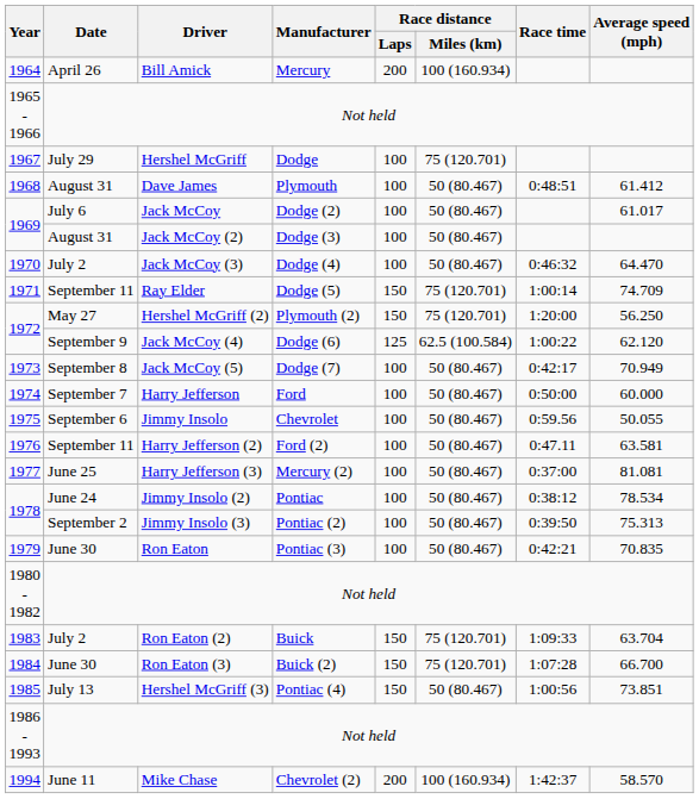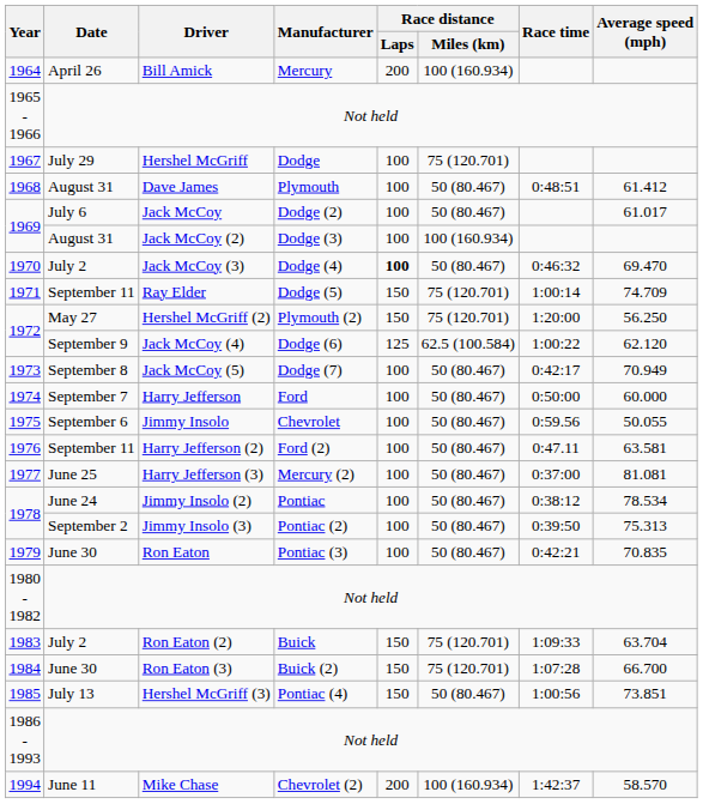Jack McCoy (2) | Race distance / Miles (km): 50 (80.467) -> 100 (160.934)
Jack McCoy (3) | Race distance / Laps: normal -> bold
Jack McCoy (3) | Average speed (mph): 64.470 -> 69.470
